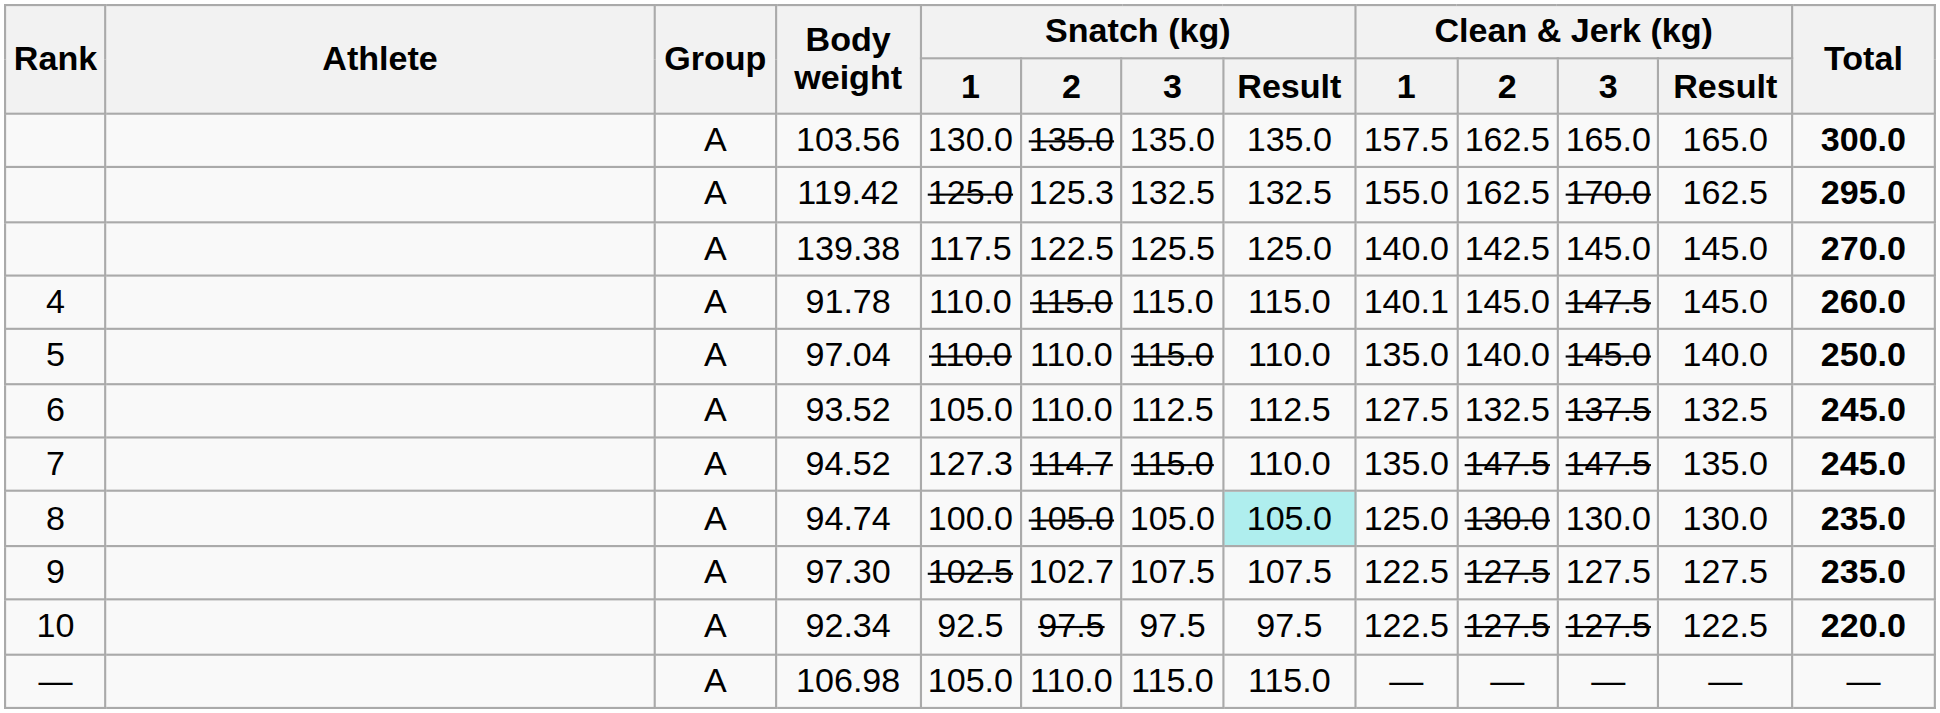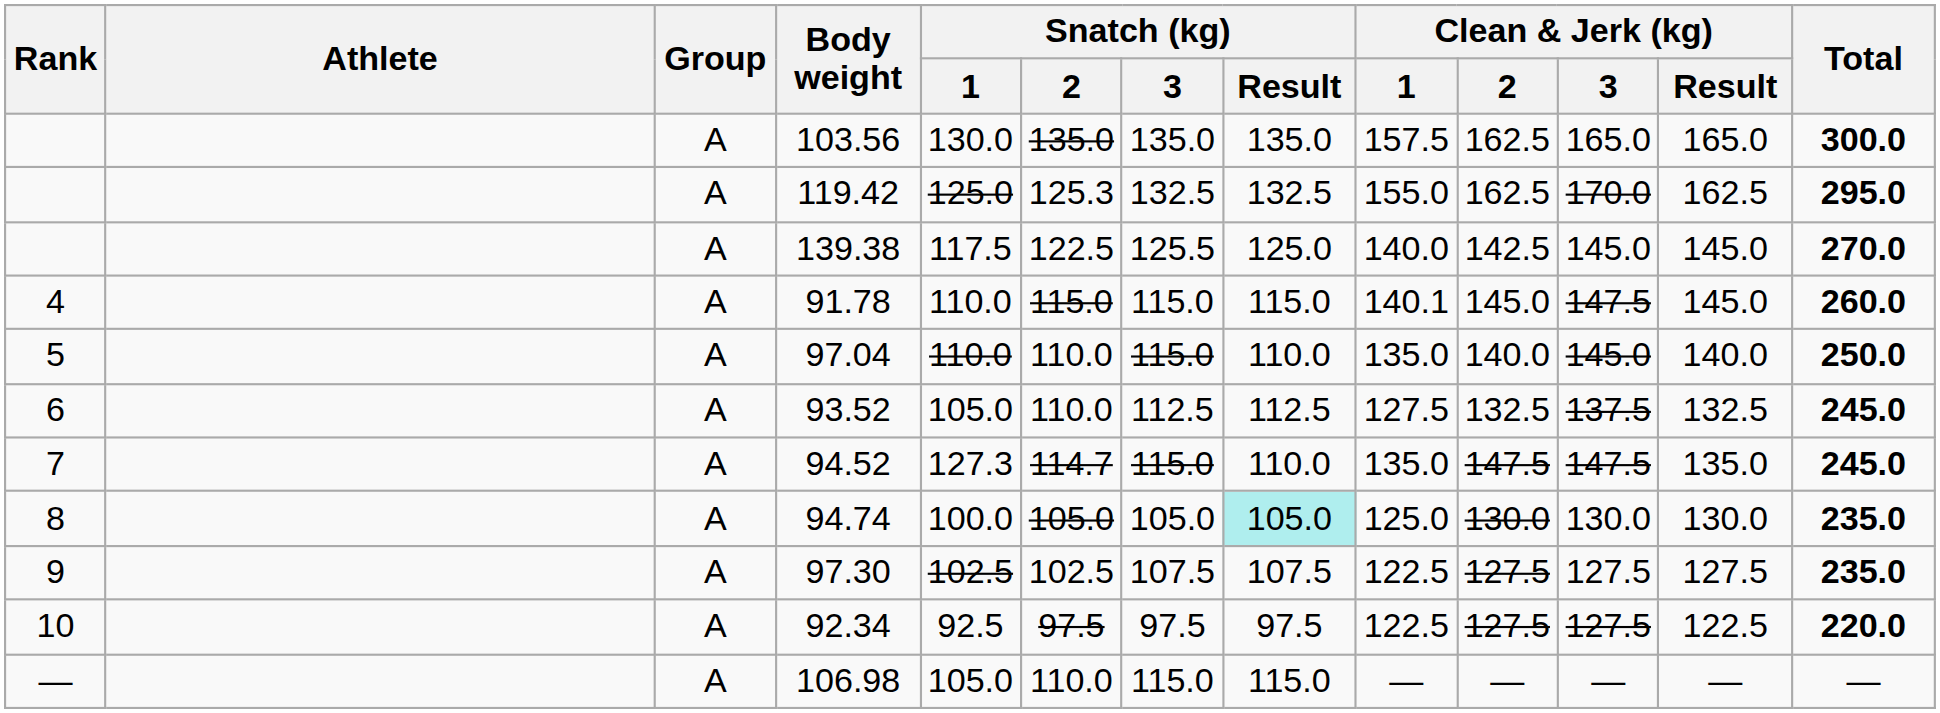97.30 | Snatch (kg) / 2: 102.7 -> 102.5
